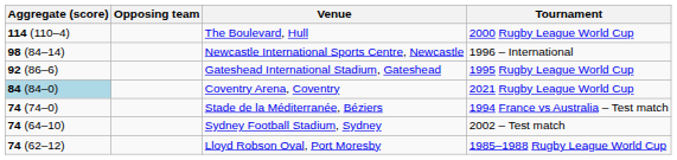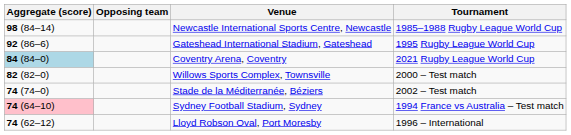- row: 114 (110–4) | The Boulevard, Hull | 2000 Rugby League World Cup
Newcastle International Sports Centre, Newcastle | Tournament: 1996 – International -> 1985–1988 Rugby League World Cup
+ row: 82 (82–0) | Willows Sports Complex, Townsville | 2000 – Test match
Stade de la Méditerranée, Béziers | Tournament: 1994 France vs Australia – Test match -> 2002 – Test match
Sydney Football Stadium, Sydney | Aggregate (score): no background -> pink background
Sydney Football Stadium, Sydney | Tournament: 2002 – Test match -> 1994 France vs Australia – Test match
Lloyd Robson Oval, Port Moresby | Tournament: 1985–1988 Rugby League World Cup -> 1996 – International
